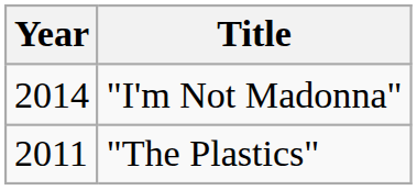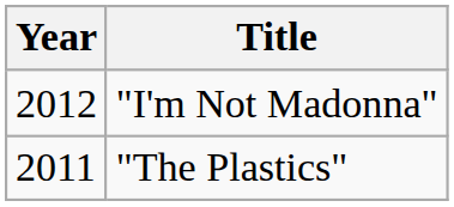"I'm Not Madonna" | Year: 2014 -> 2012
